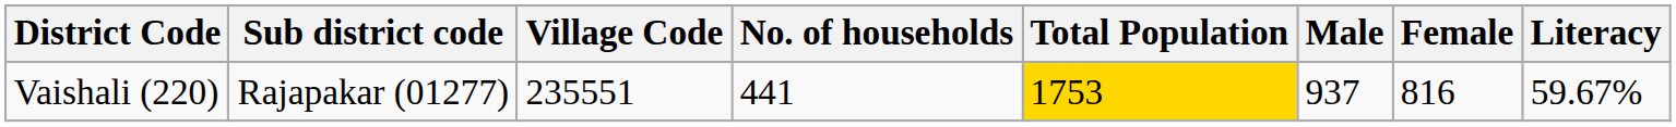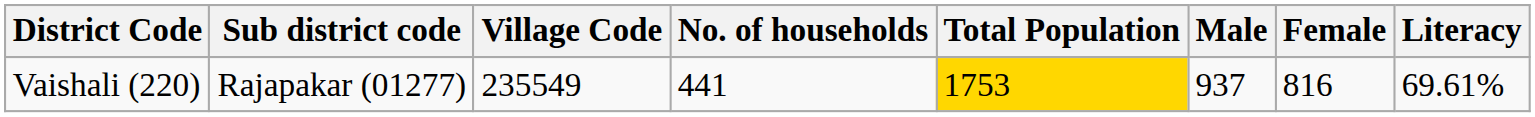Vaishali (220) | Village Code: 235551 -> 235549
Vaishali (220) | Literacy: 59.67% -> 69.61%
